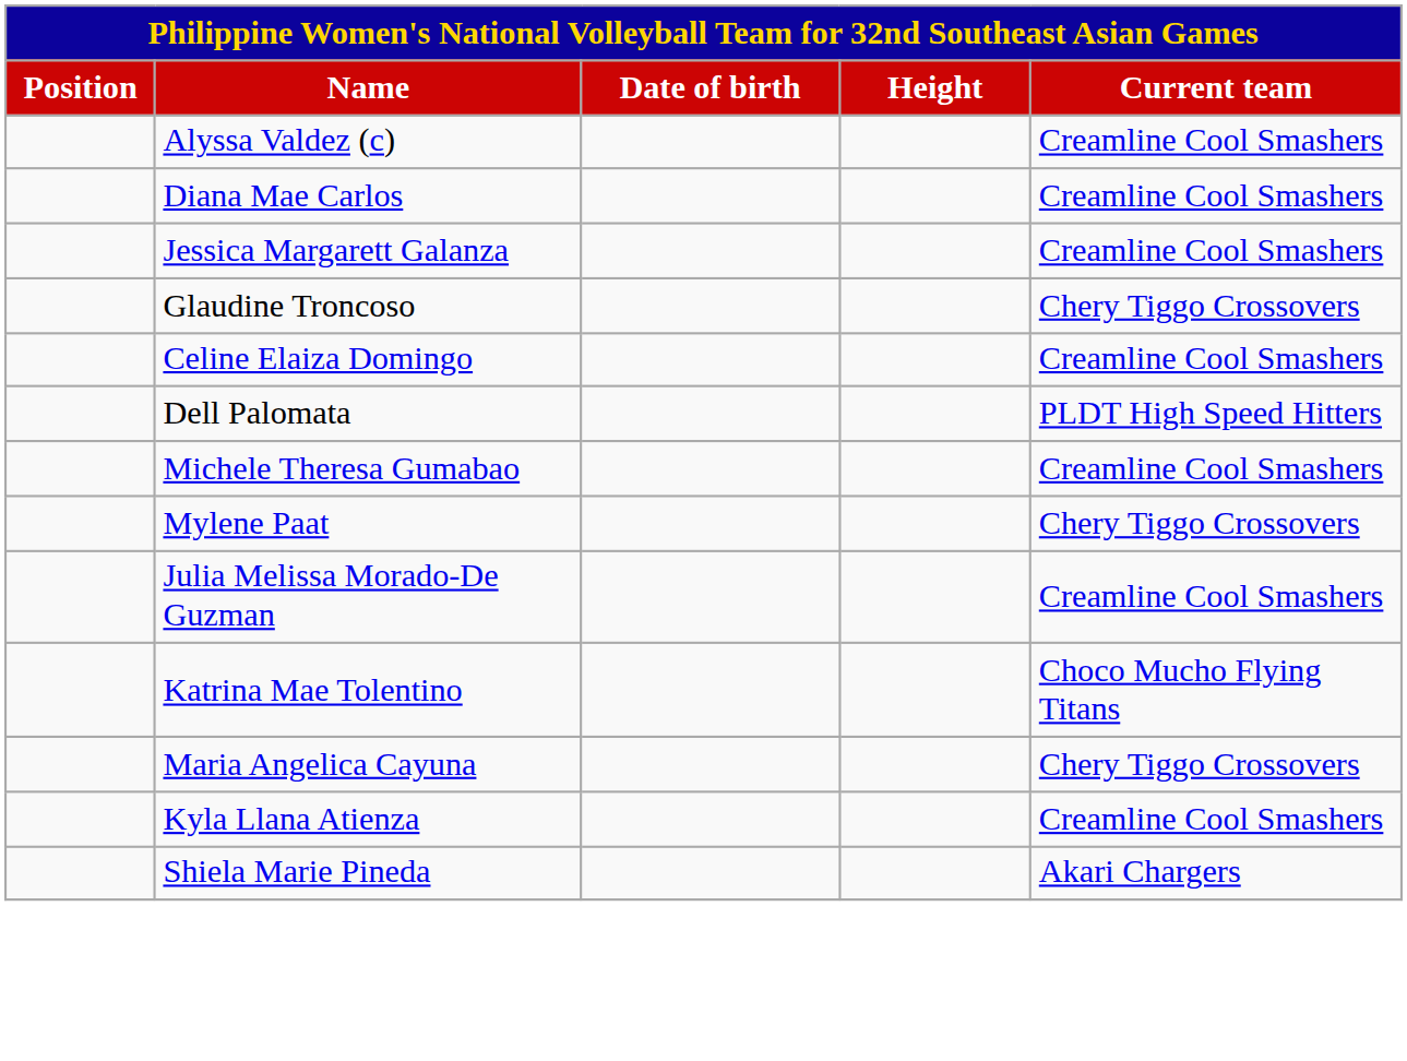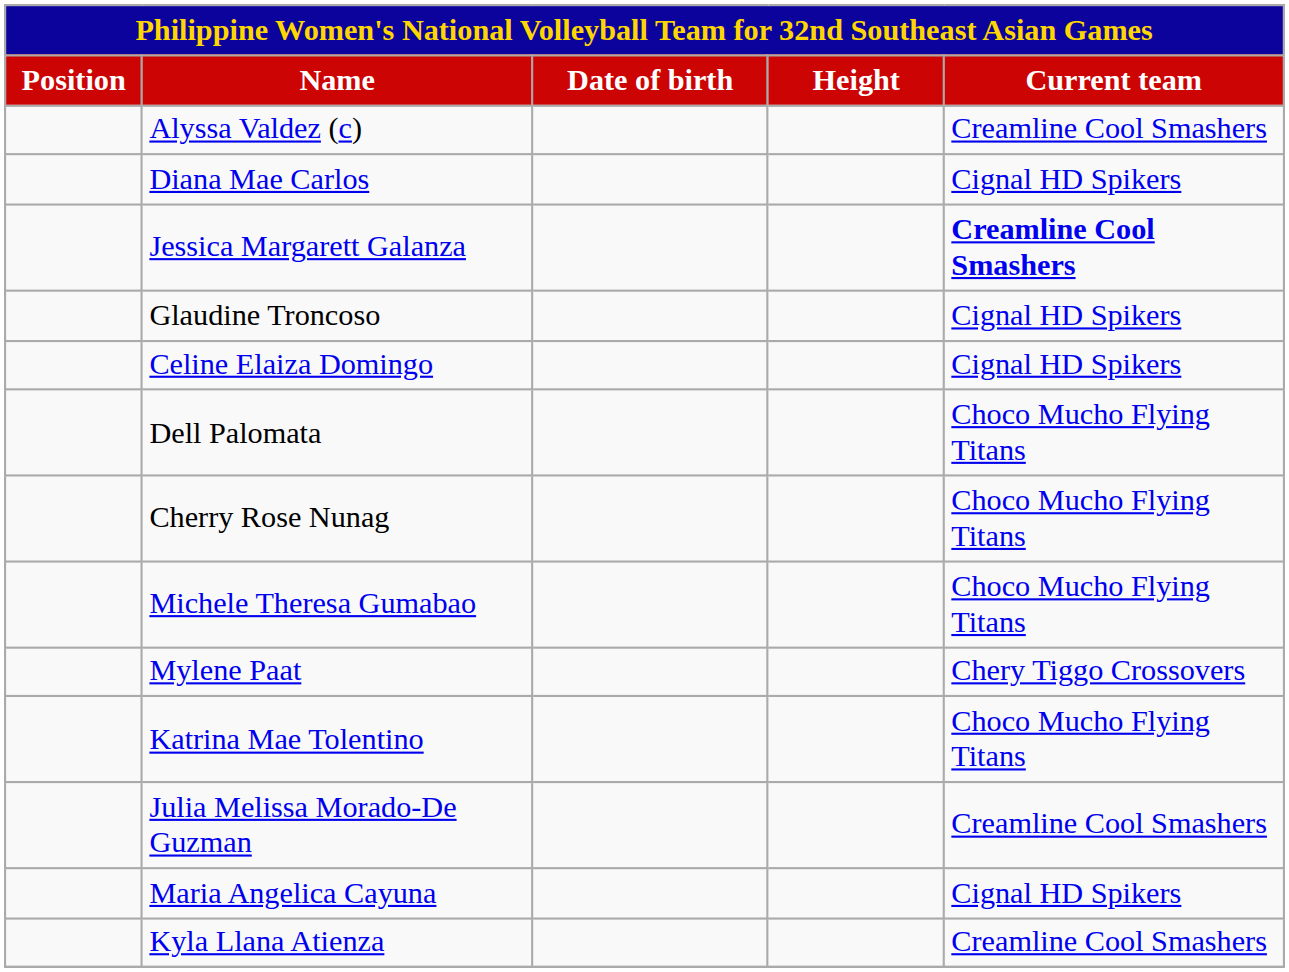Diana Mae Carlos | Current team: Creamline Cool Smashers -> Cignal HD Spikers
Jessica Margarett Galanza | Current team: normal -> bold
Glaudine Troncoso | Current team: Chery Tiggo Crossovers -> Cignal HD Spikers
Celine Elaiza Domingo | Current team: Creamline Cool Smashers -> Cignal HD Spikers
Dell Palomata | Current team: PLDT High Speed Hitters -> Choco Mucho Flying Titans
+ row: Cherry Rose Nunag | Choco Mucho Flying Titans
Michele Theresa Gumabao | Current team: Creamline Cool Smashers -> Choco Mucho Flying Titans
rows swapped: Katrina Mae Tolentino <-> Julia Melissa Morado-De Guzman
Maria Angelica Cayuna | Current team: Chery Tiggo Crossovers -> Cignal HD Spikers
- row: Shiela Marie Pineda | Akari Chargers
